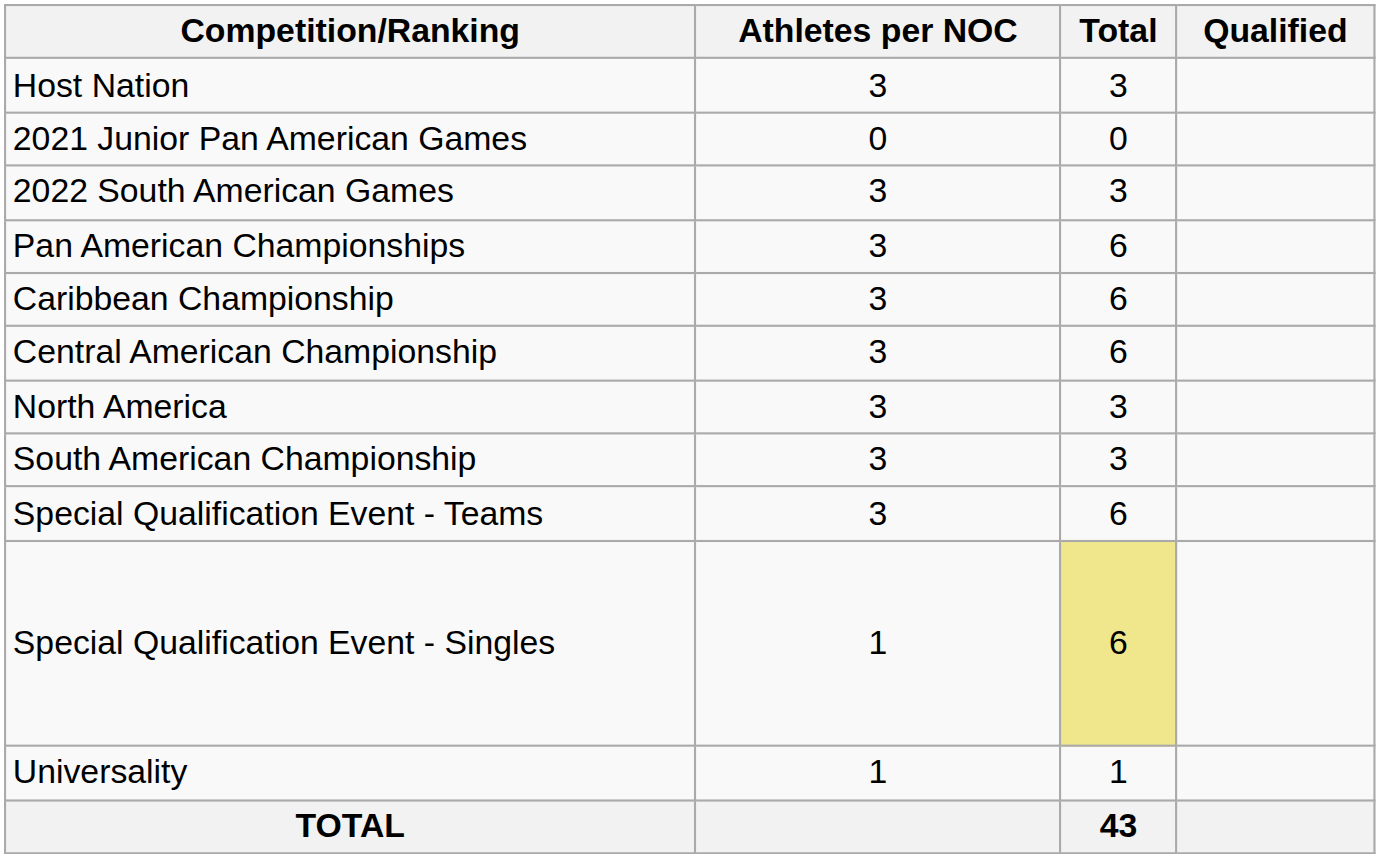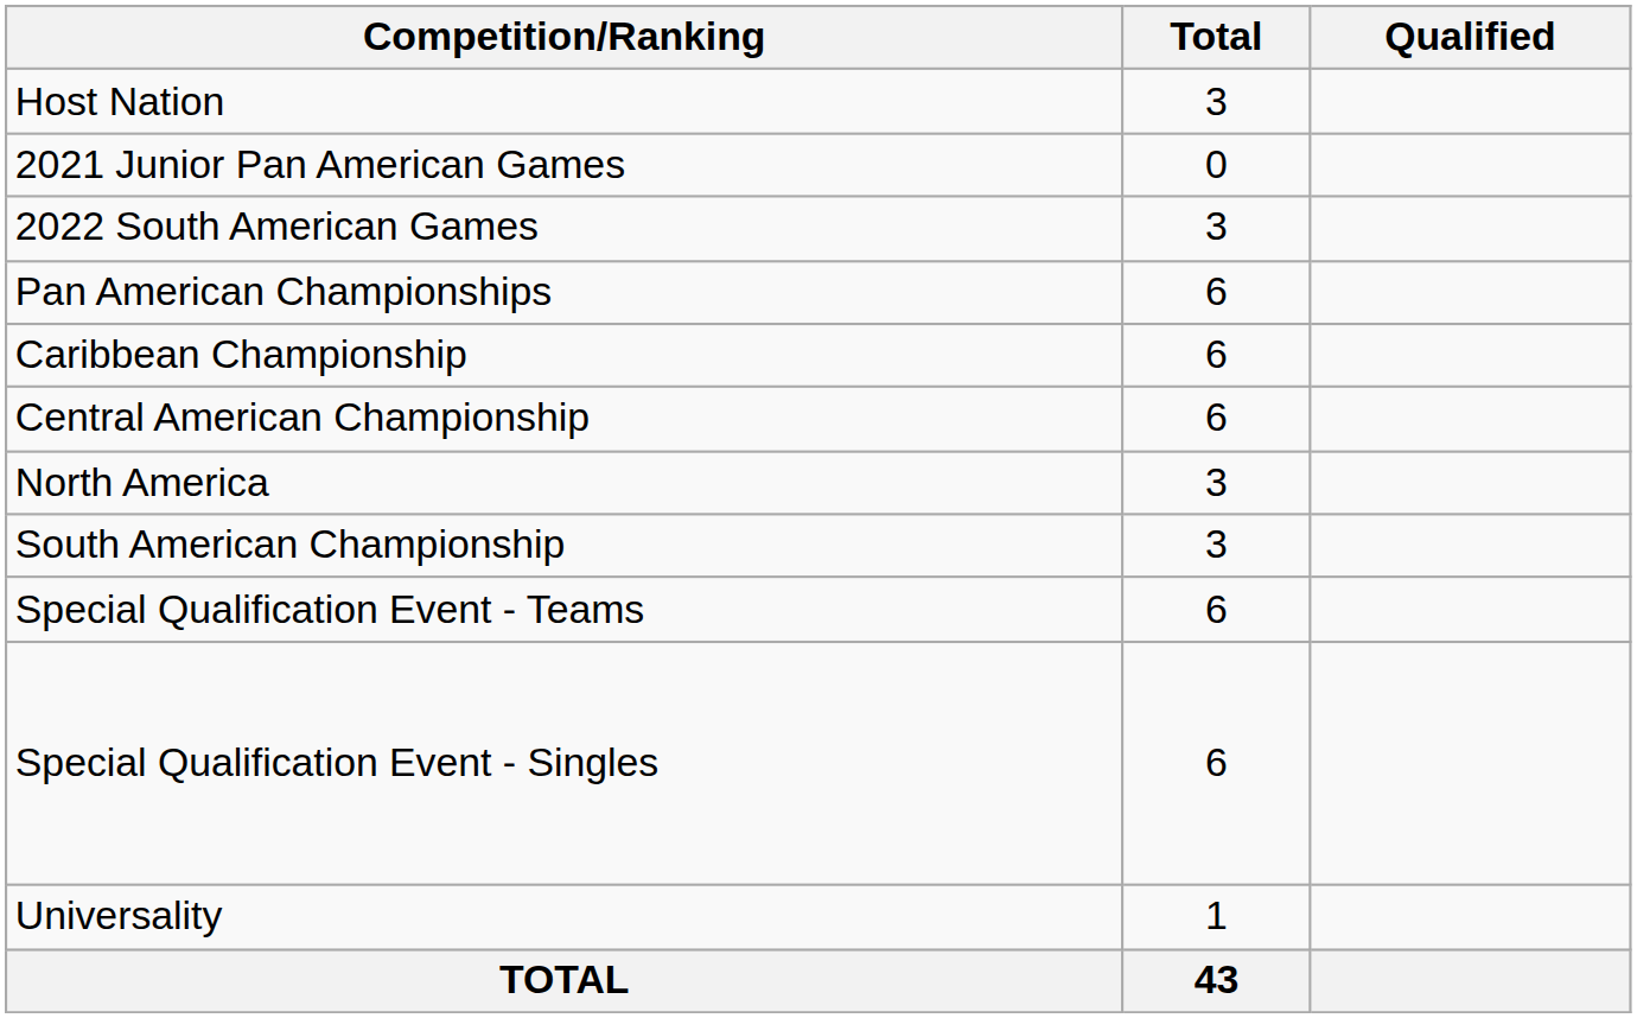- column: Athletes per NOC | 3 | 0 | 3 | 3 | 3 | 3 | 3 | 3 | 3 | 1 | 1
Special Qualification Event - Singles | Total: khaki background -> no background
